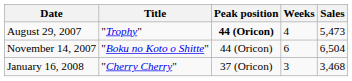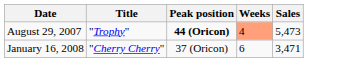August 29, 2007 | Weeks: no background -> lightsalmon background
- row: November 14, 2007 | "Boku no Koto o Shitte" | 44 (Oricon) | 6 | 6,504
January 16, 2008 | Weeks: 3 -> 6
January 16, 2008 | Sales: 3,468 -> 3,471
